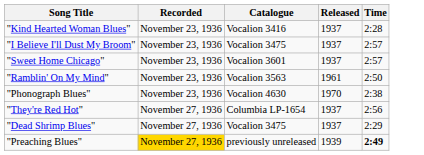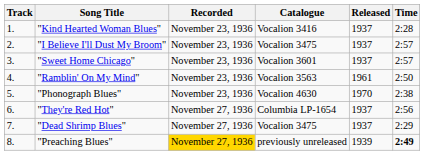+ column: Track | 1. | 2. | 3. | 4. | 5. | 6. | 7. | 8.
